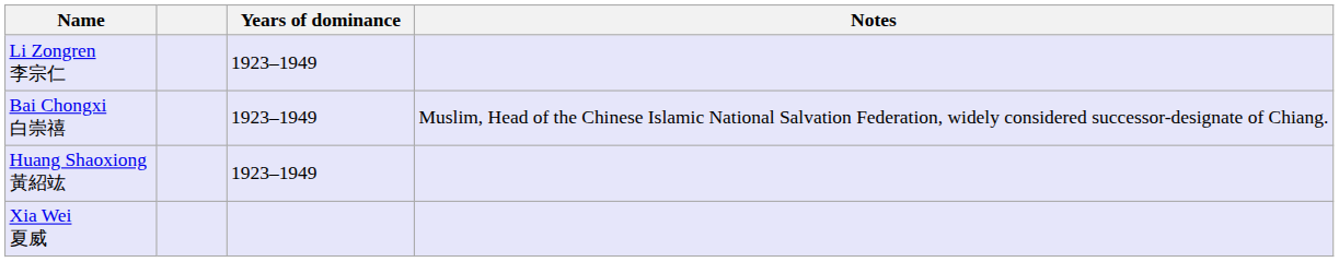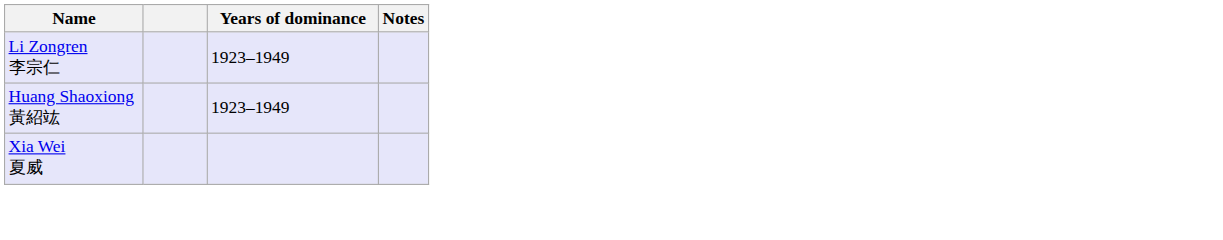- row: Bai Chongxi 白崇禧 | 1923–1949 | Muslim, Head of the Chinese Islamic National Salvation Federation, widely considered successor-designate of Chiang.
